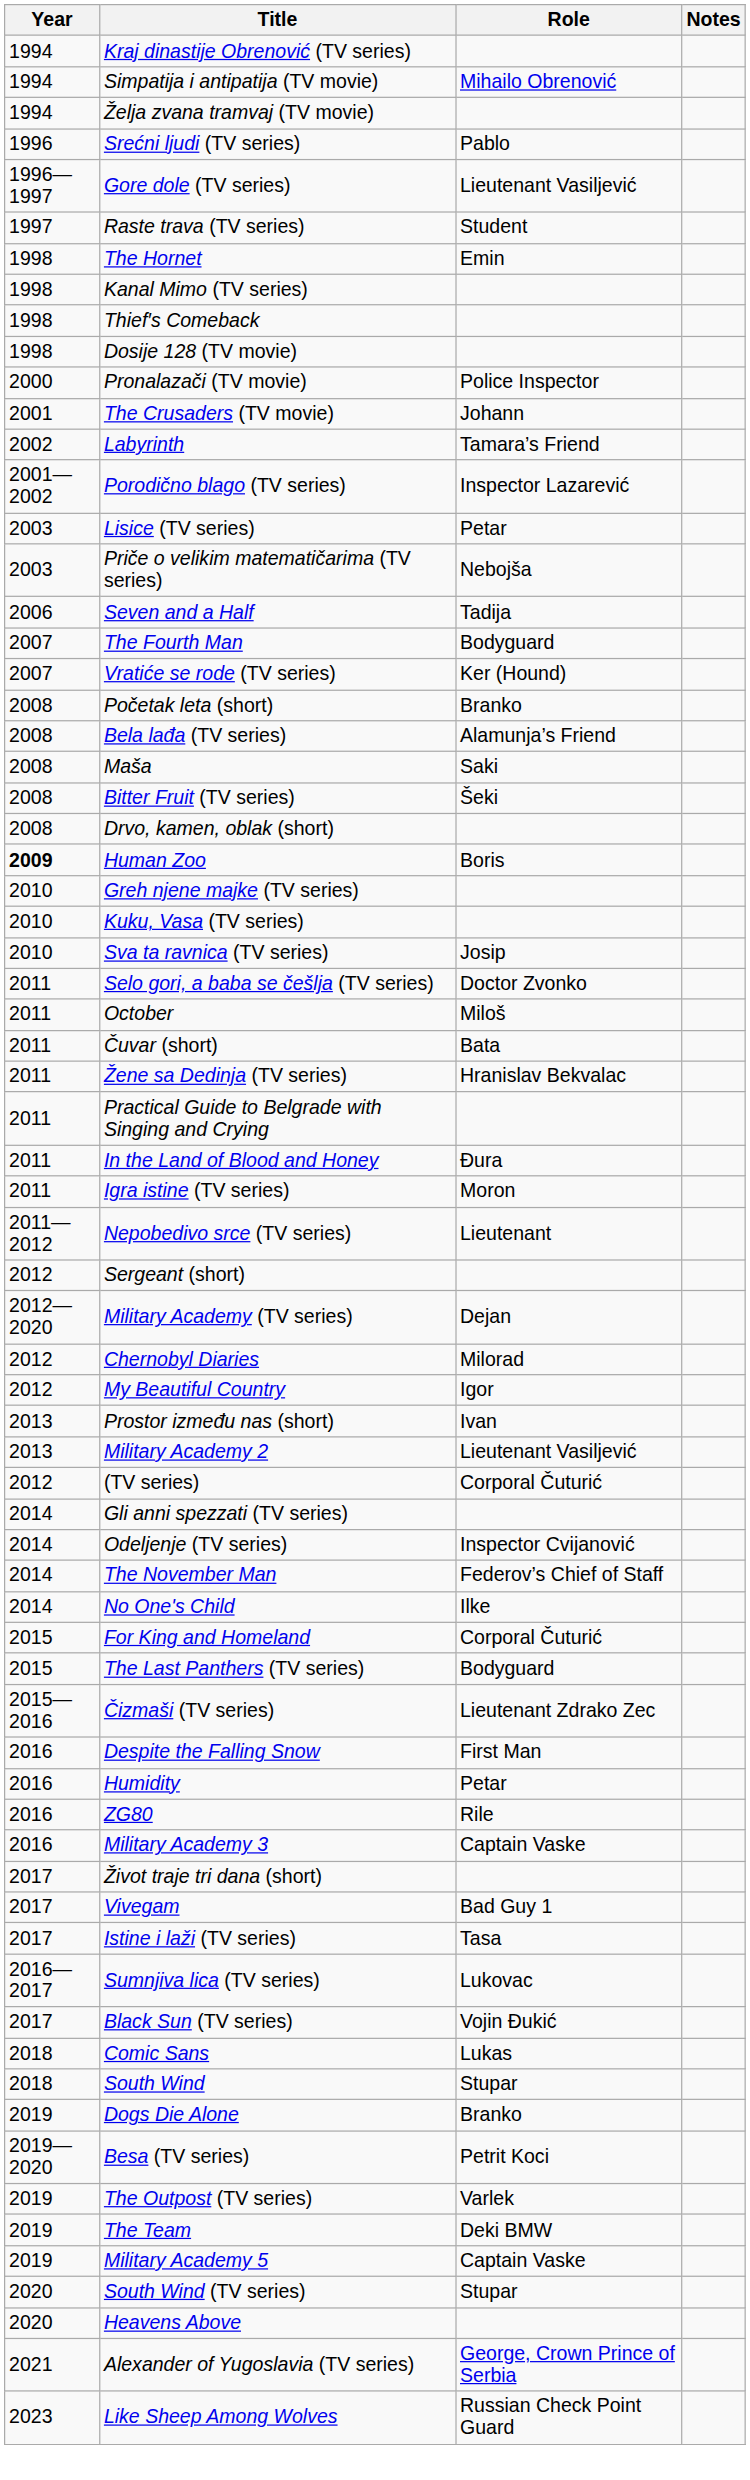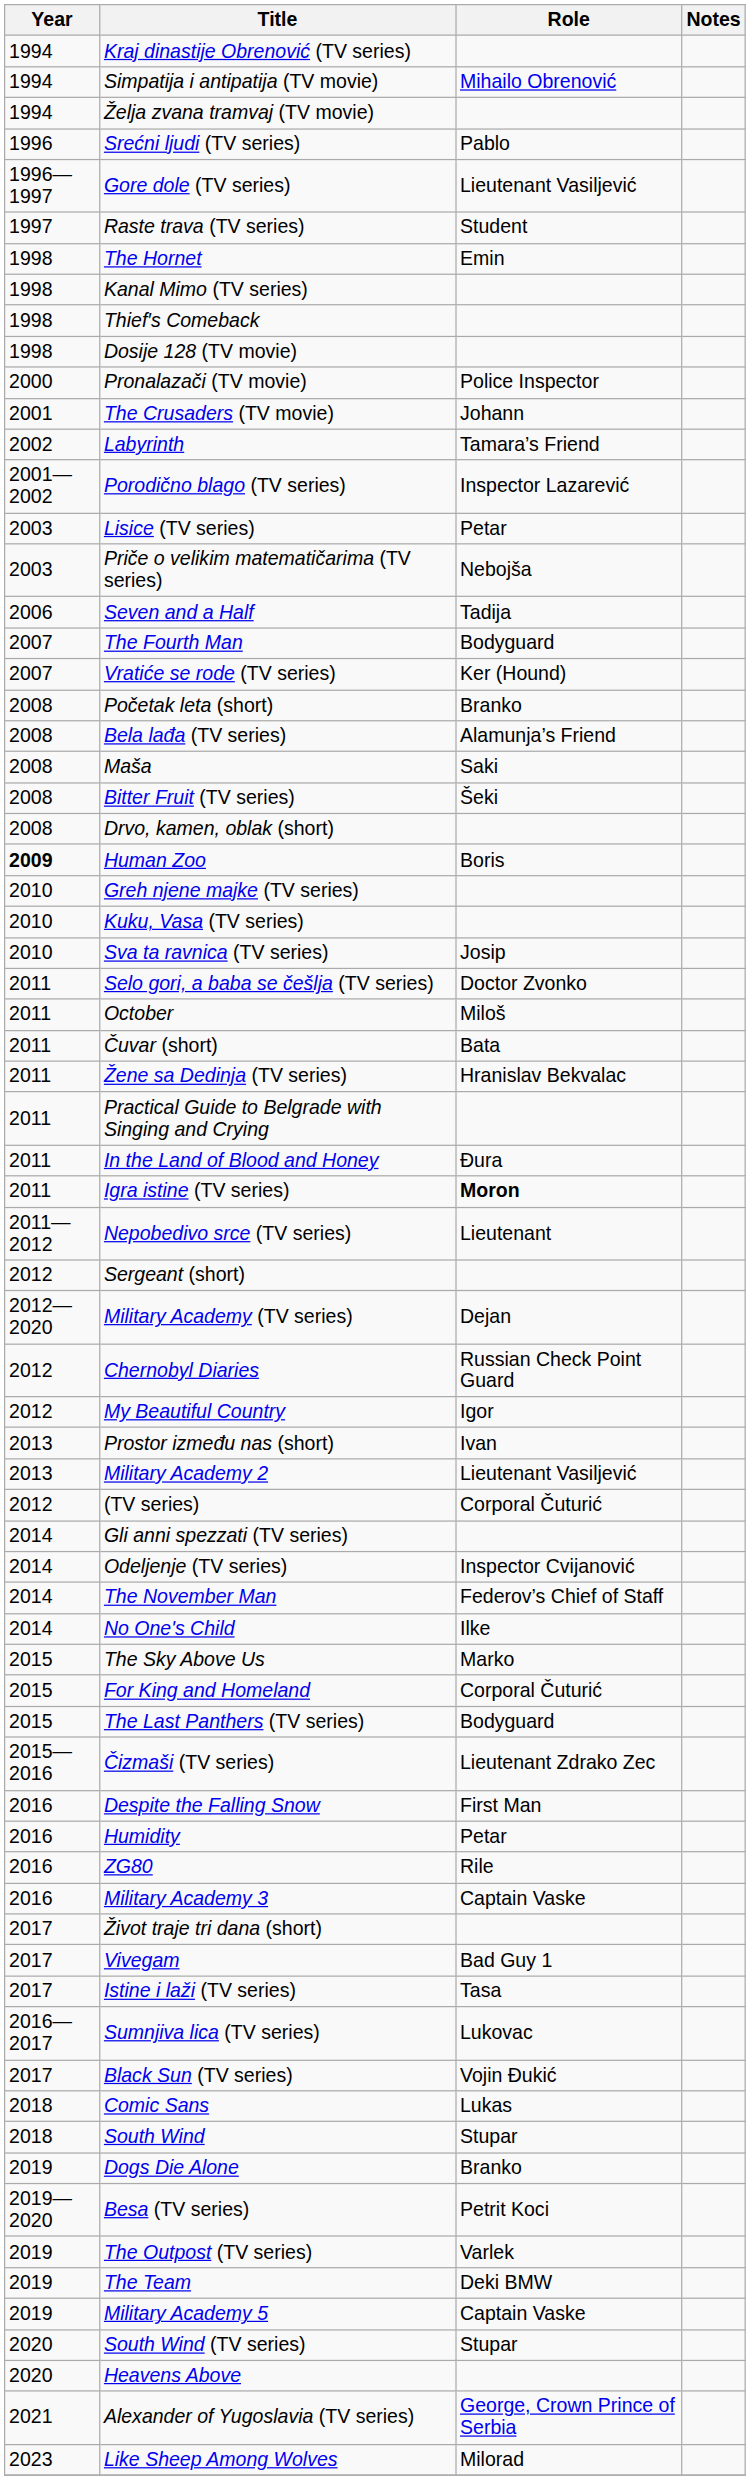Igra istine (TV series) | Role: normal -> bold
Chernobyl Diaries | Role: Milorad -> Russian Check Point Guard
+ row: 2015 | The Sky Above Us | Marko
Like Sheep Among Wolves | Role: Russian Check Point Guard -> Milorad
